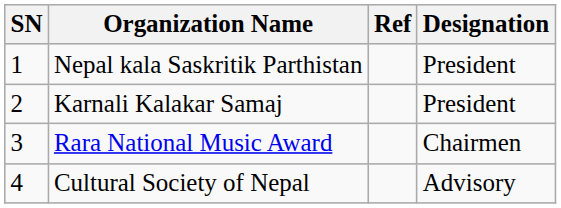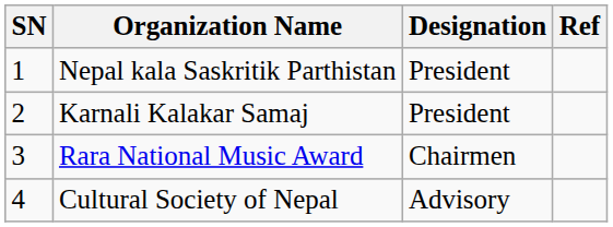columns swapped: Designation <-> Ref
